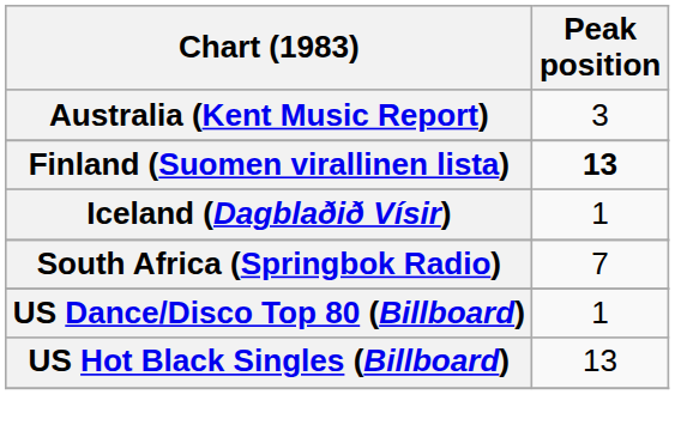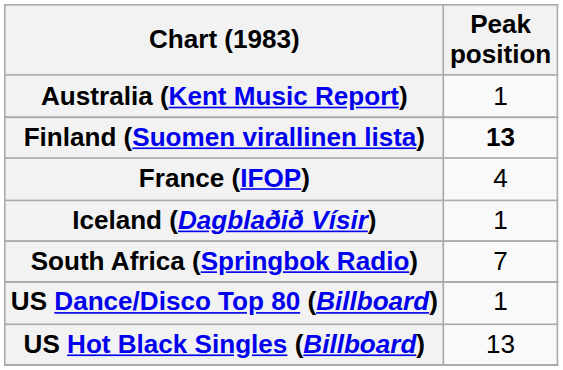Australia (Kent Music Report) | Peak position: 3 -> 1
+ row: France (IFOP) | 4
